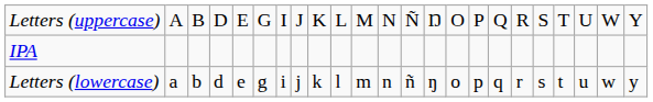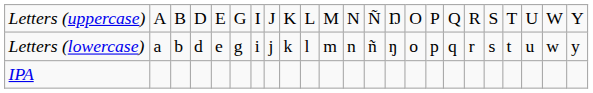rows swapped: Letters (lowercase) <-> IPA
